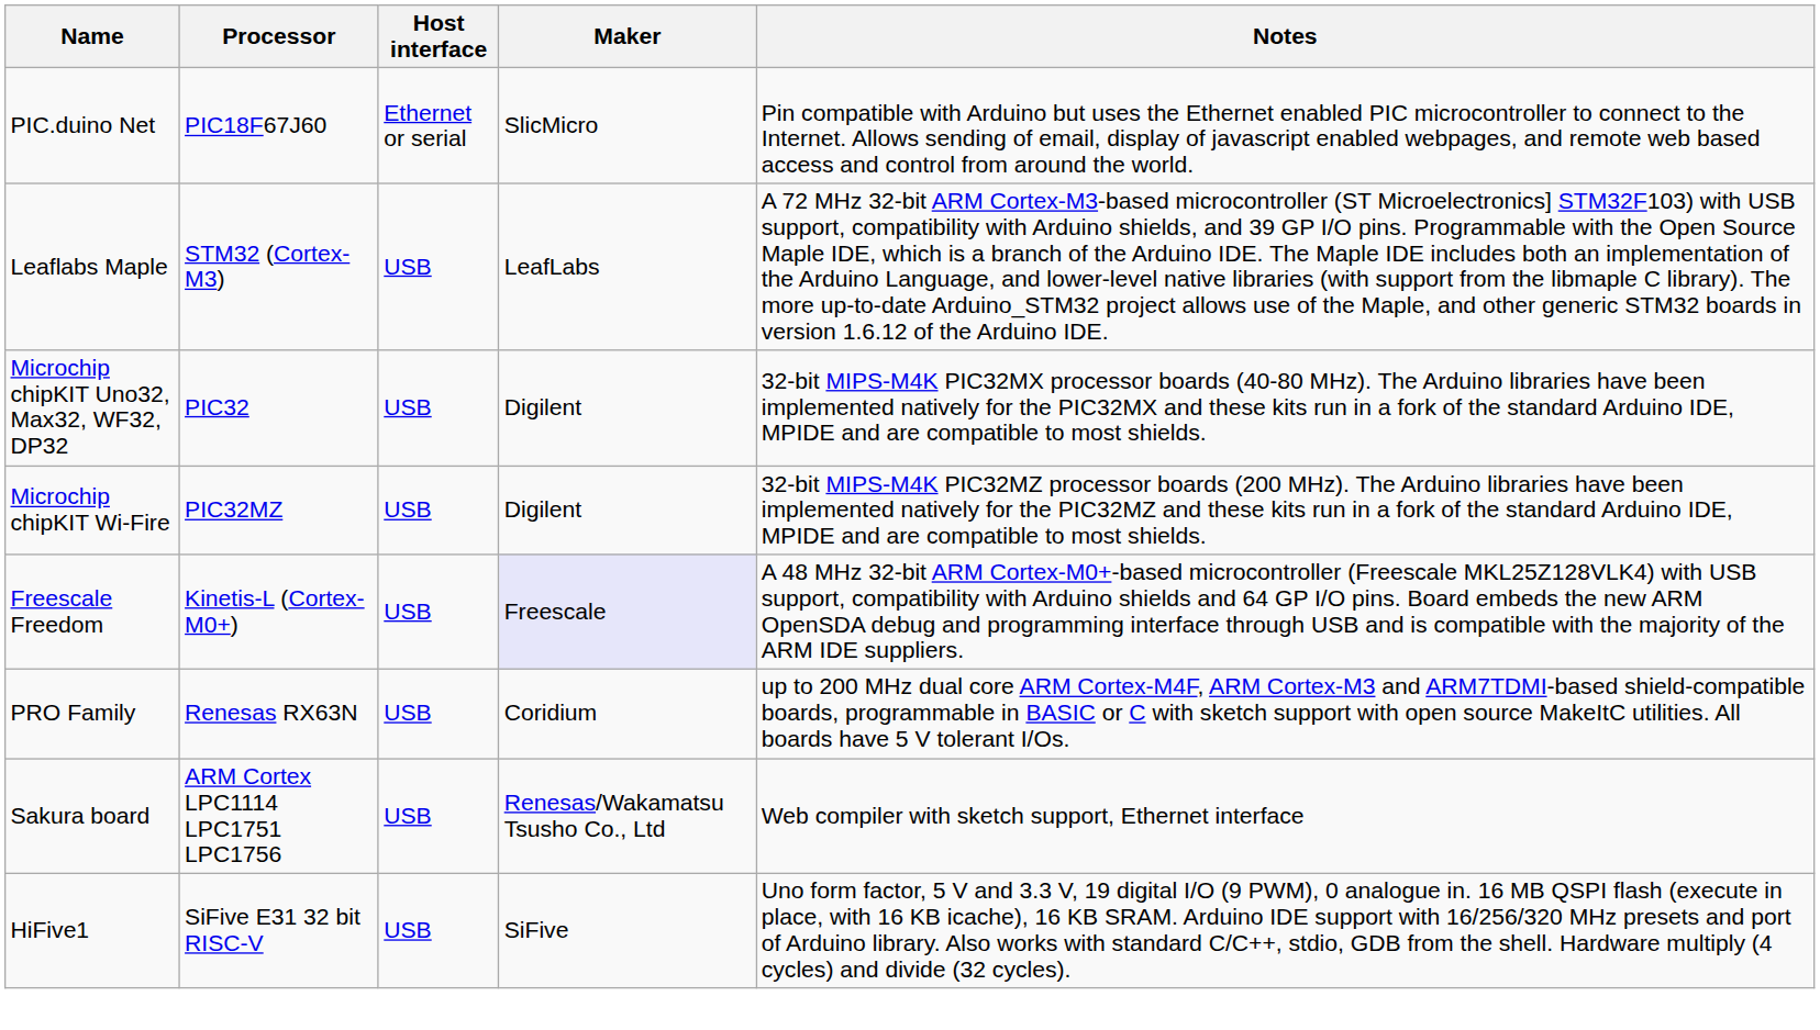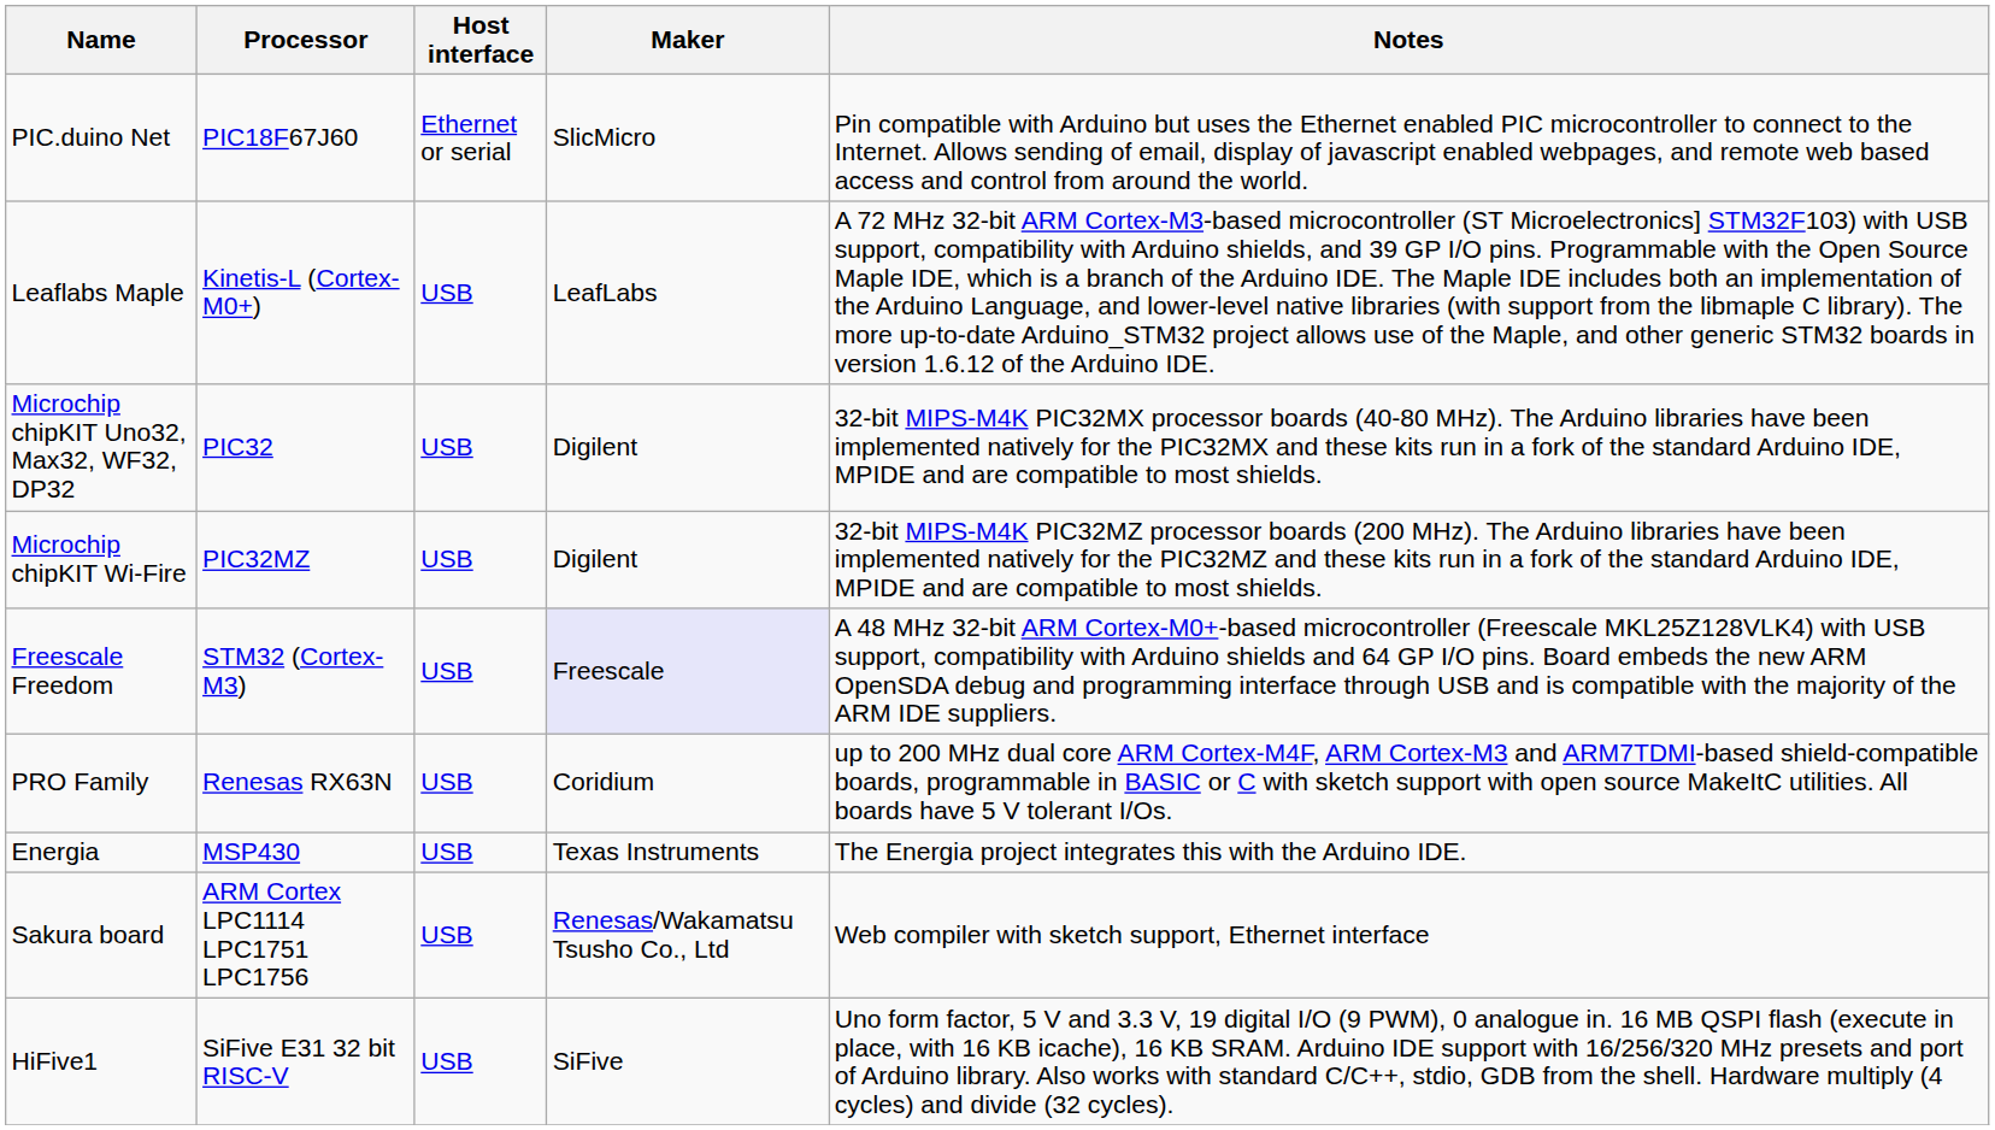Leaflabs Maple | Processor: STM32 (Cortex-M3) -> Kinetis-L (Cortex-M0+)
Freescale Freedom | Processor: Kinetis-L (Cortex-M0+) -> STM32 (Cortex-M3)
+ row: Energia | MSP430 | USB | Texas Instruments | The Energia project integrates this with the Arduino IDE.
